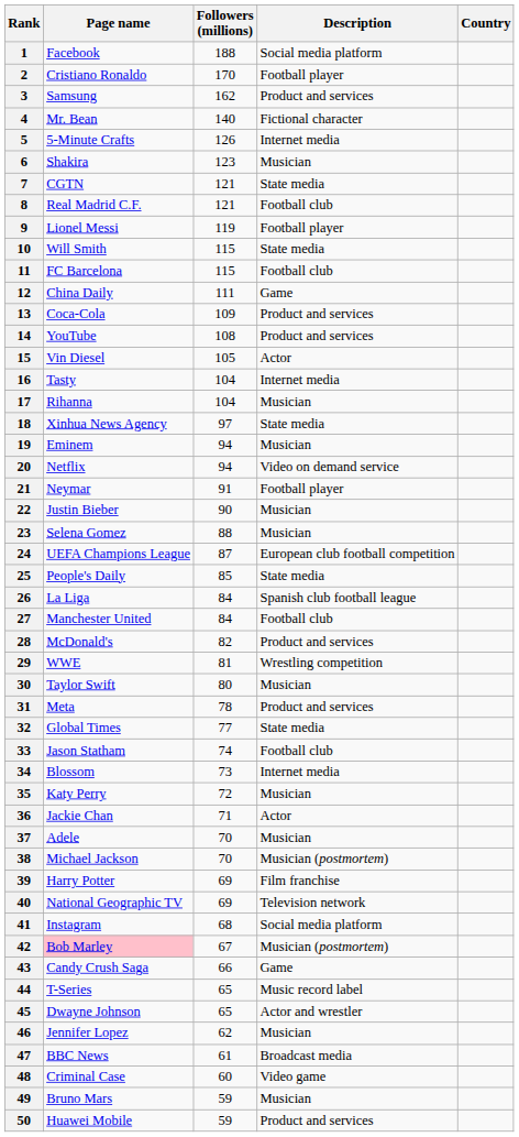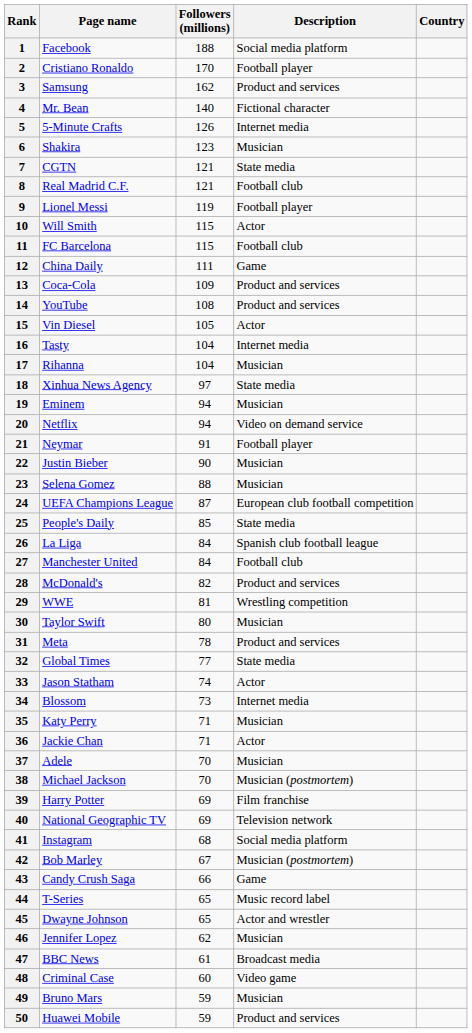10 | Description: State media -> Actor
33 | Description: Football club -> Actor
35 | Followers (millions): 72 -> 71
42 | Page name: pink background -> no background
